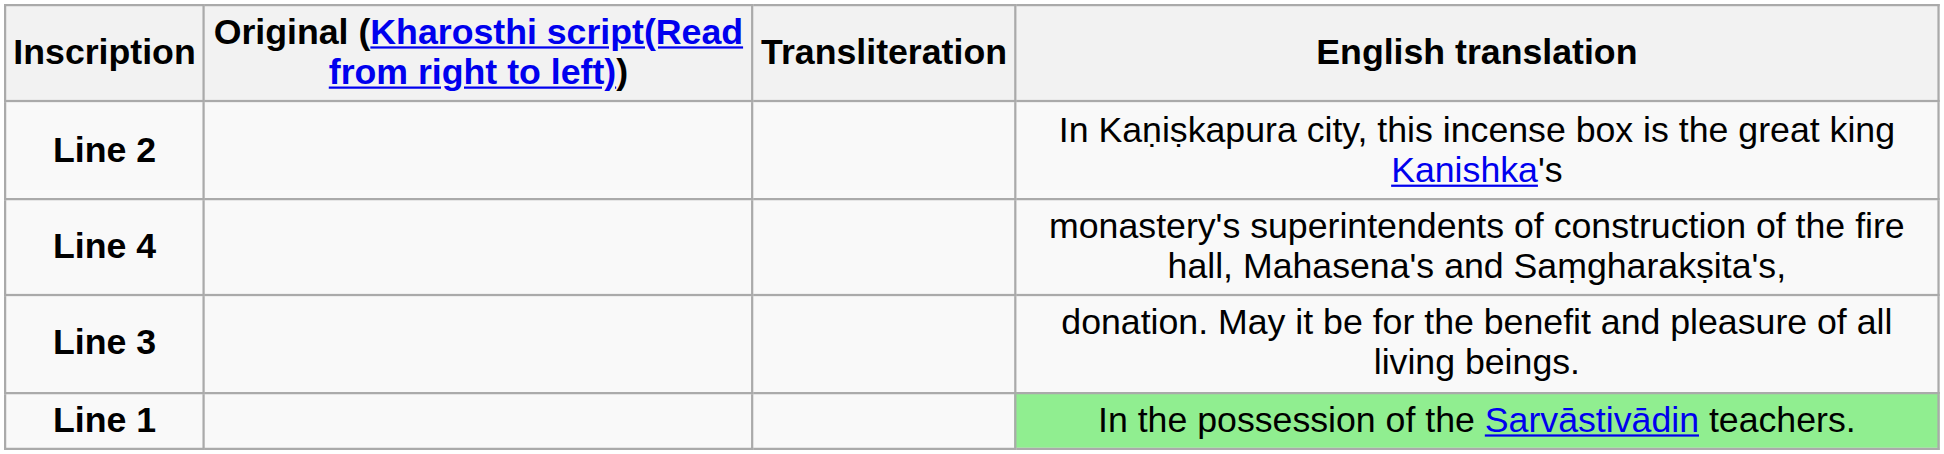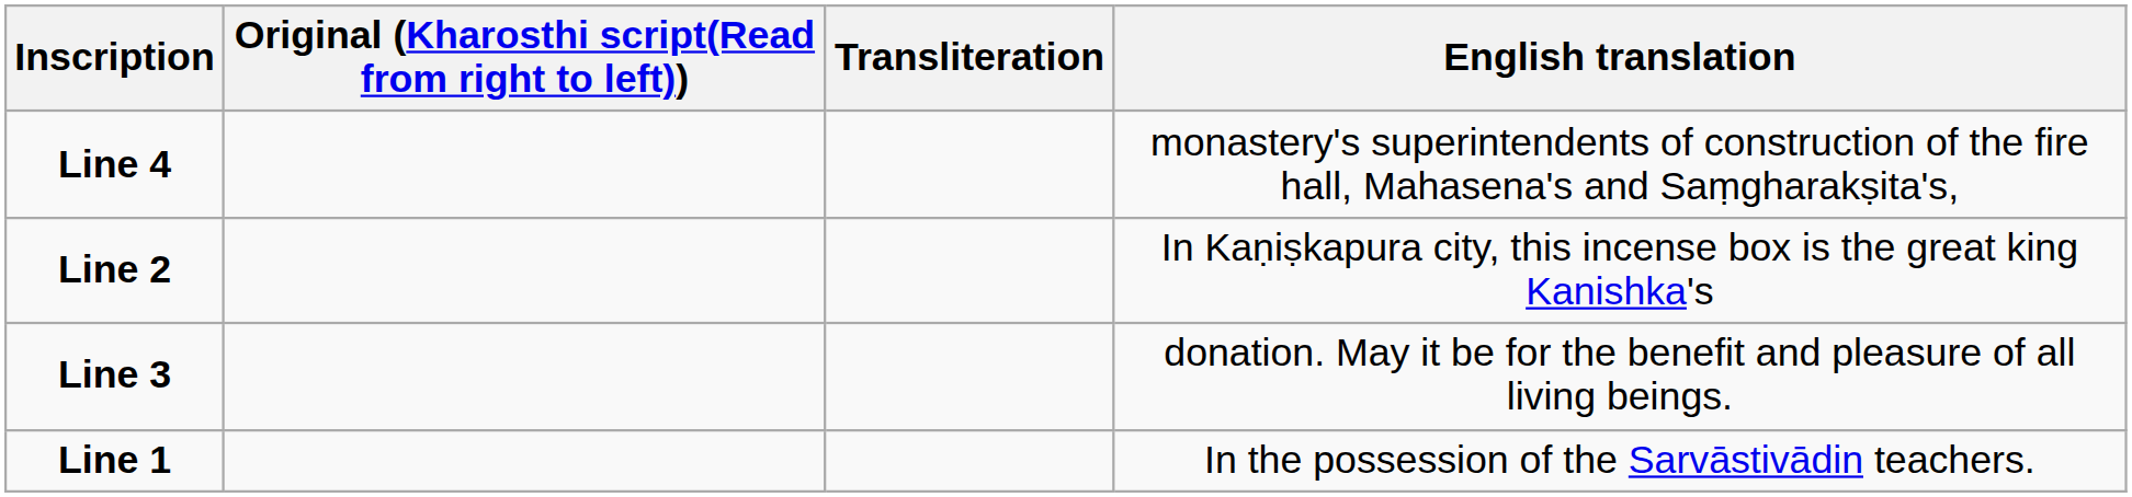rows swapped: Line 2 <-> Line 4
Line 1 | English translation: lightgreen background -> no background
